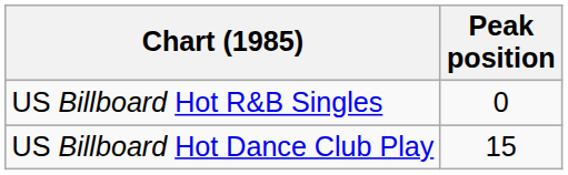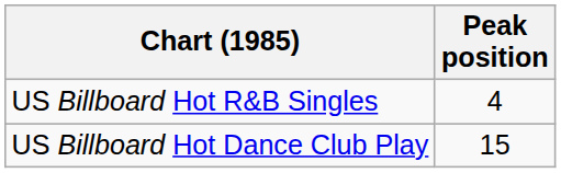US Billboard Hot R&B Singles | Peak position: 0 -> 4
